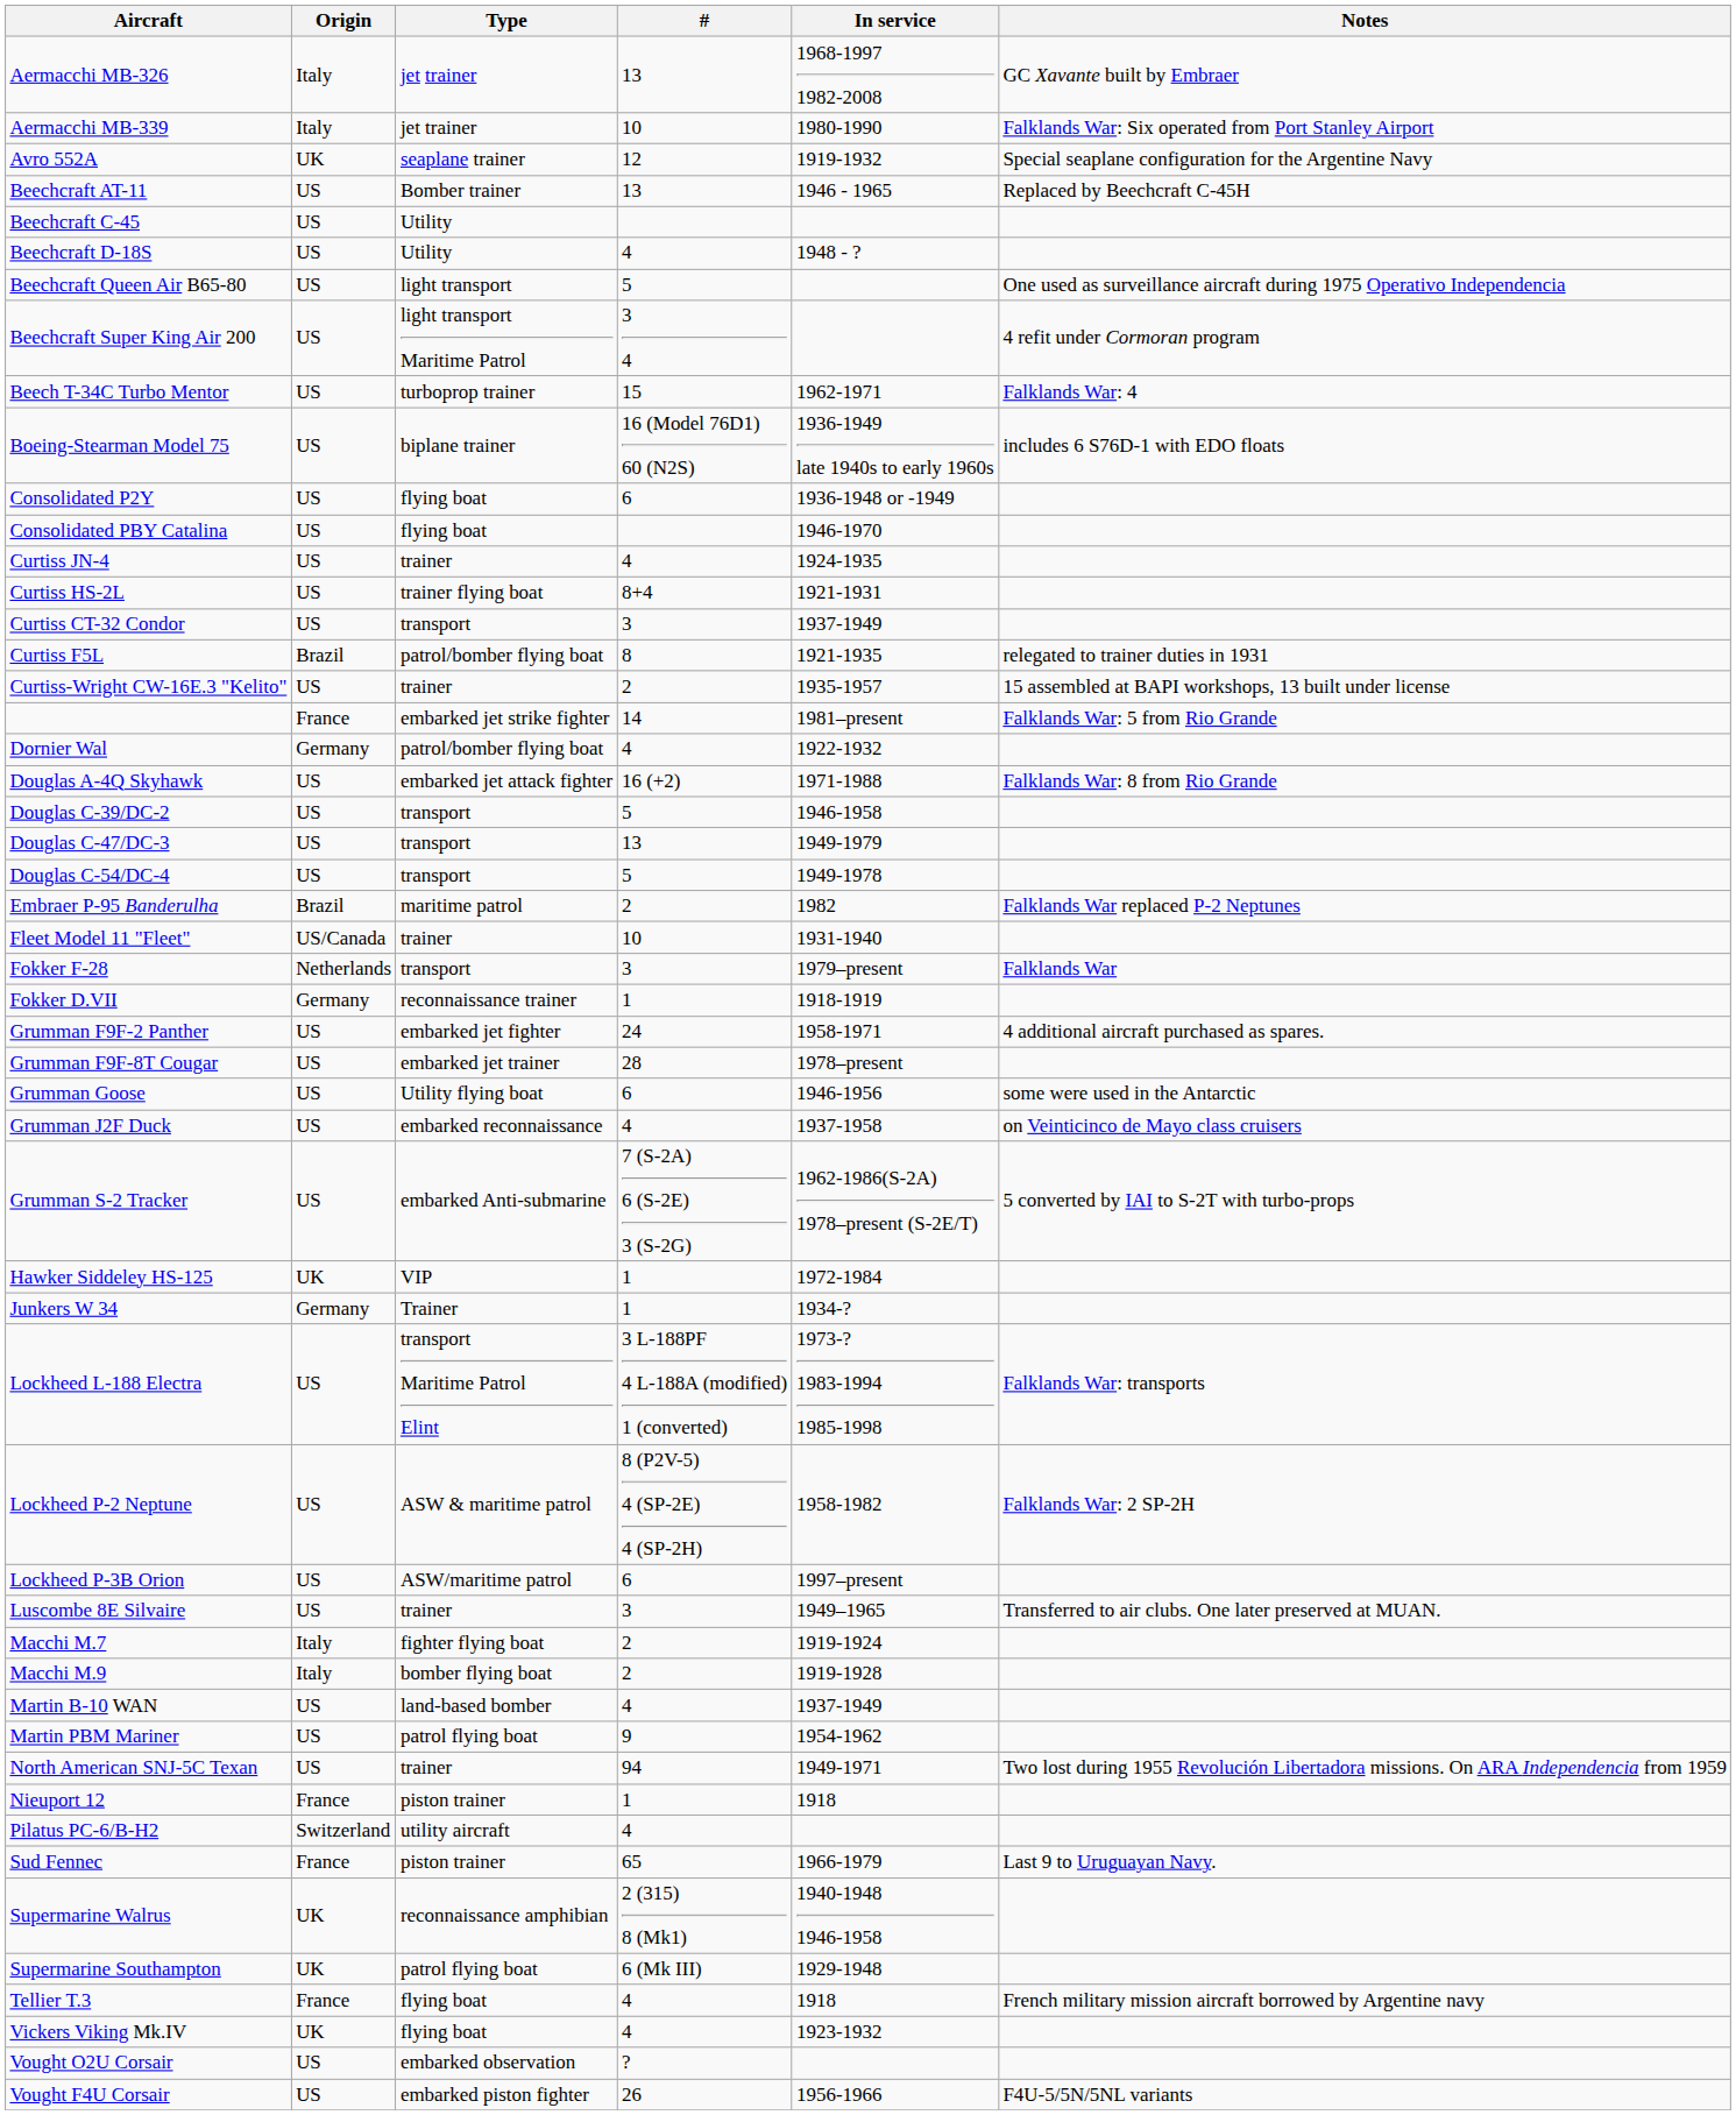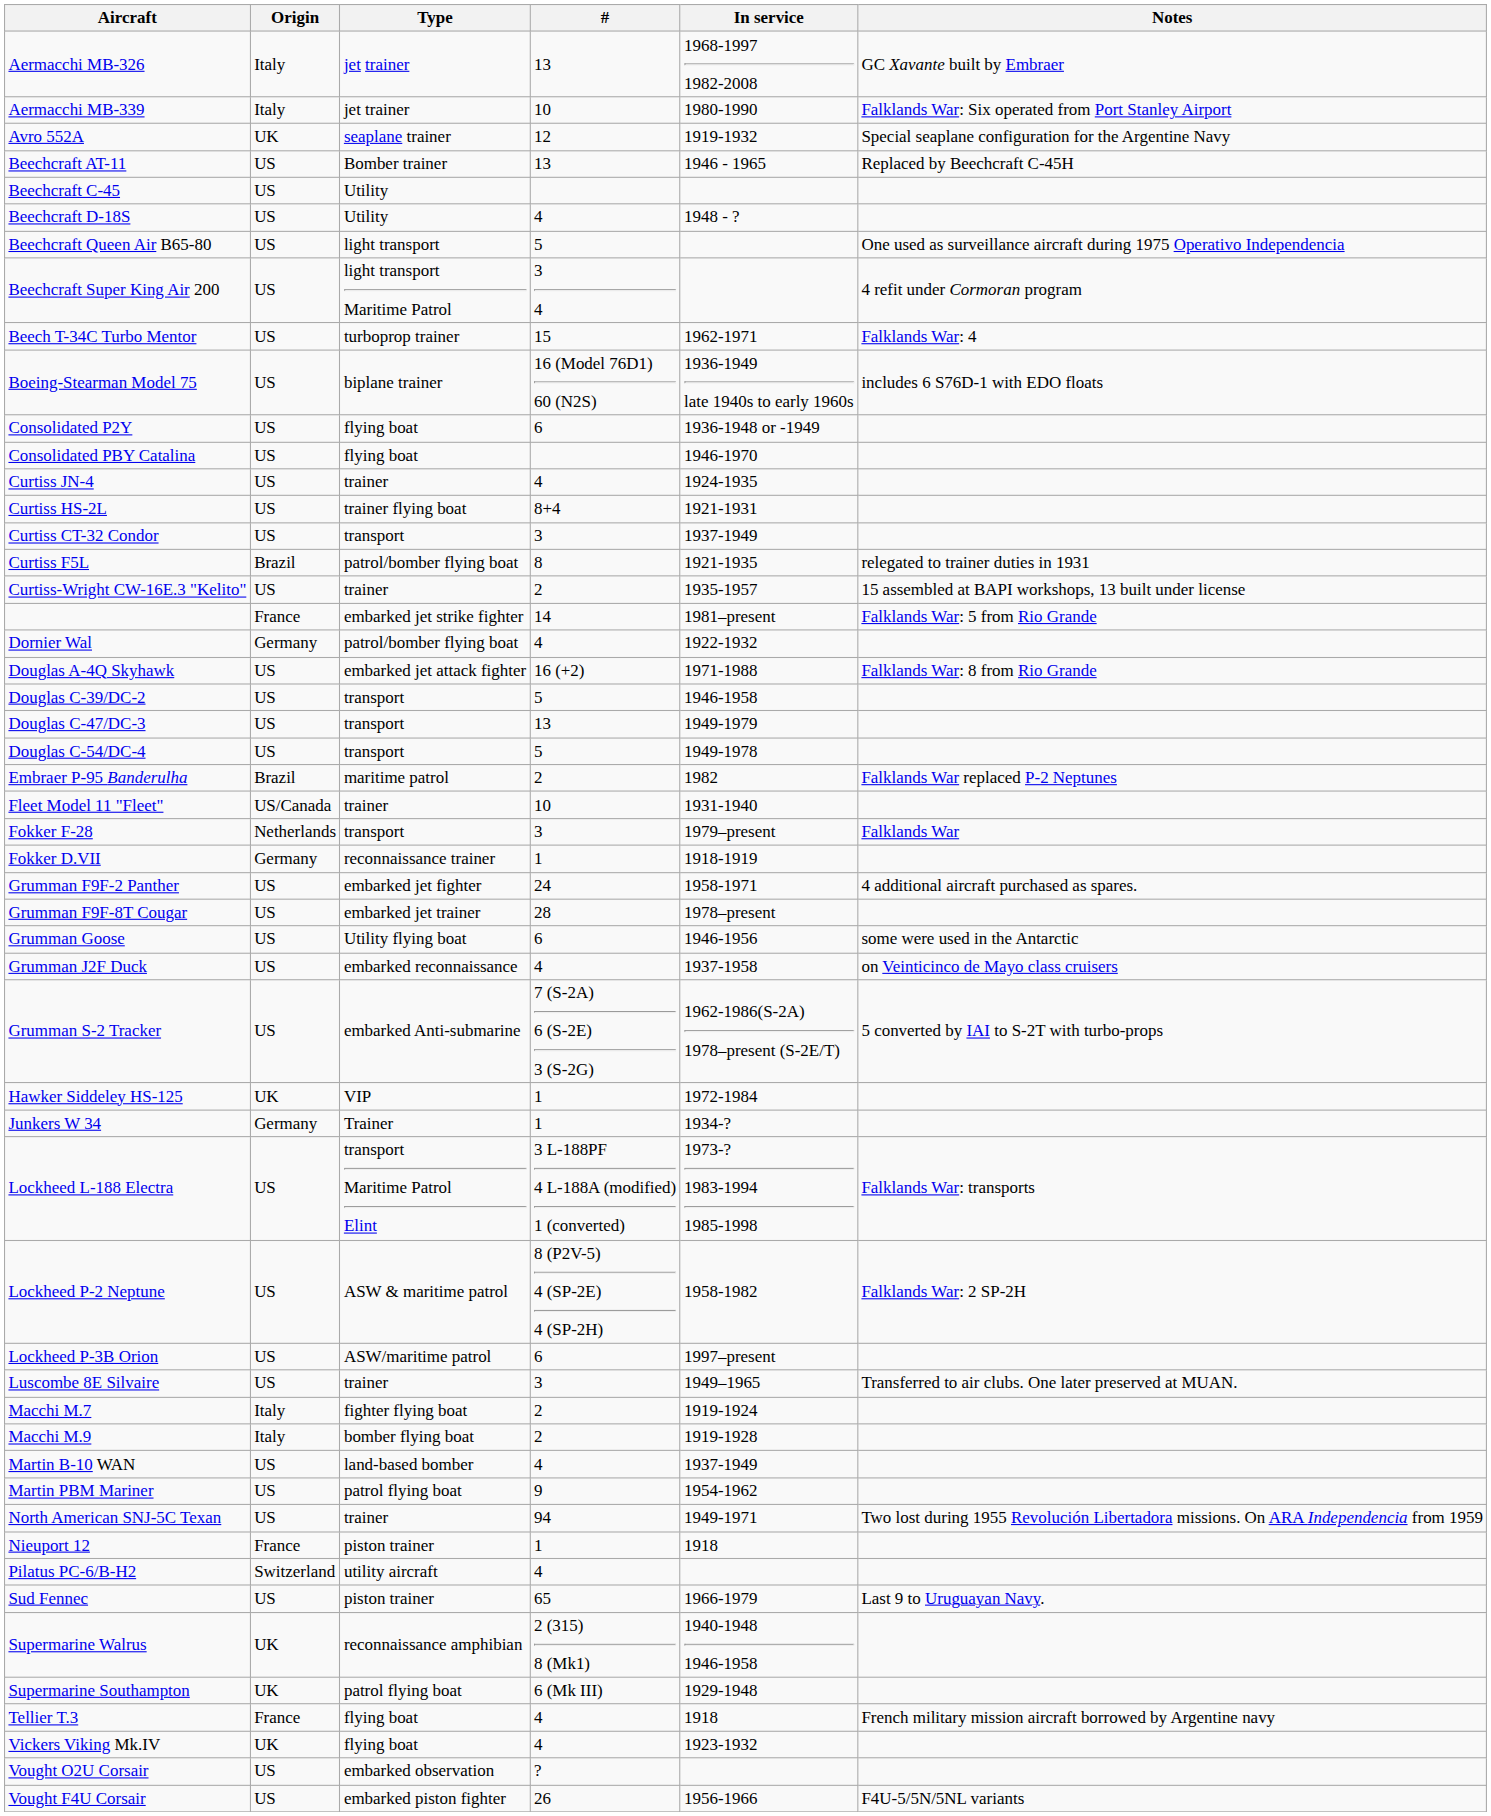Sud Fennec | Origin: France -> US
